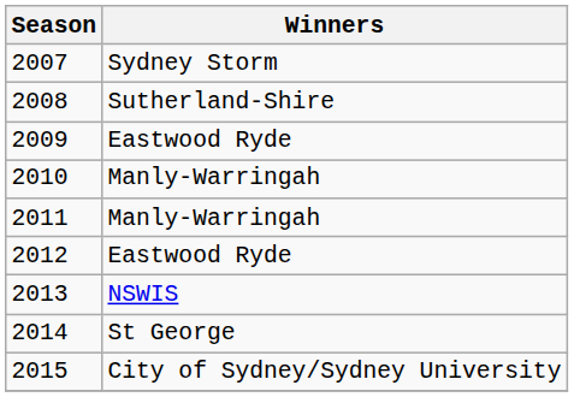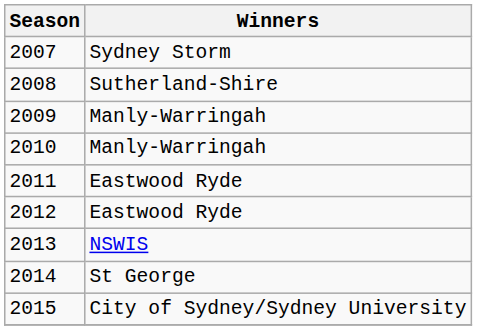2009 | Winners: Eastwood Ryde -> Manly-Warringah
2011 | Winners: Manly-Warringah -> Eastwood Ryde
